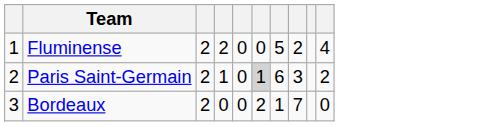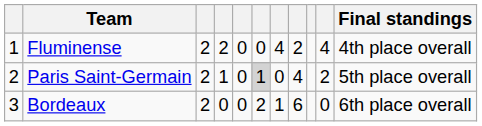+ column: Final standings | 4th place overall | 5th place overall | 6th place overall
Fluminense | column 7: 5 -> 4
Paris Saint-Germain | column 7: 6 -> 0
Paris Saint-Germain | column 8: 3 -> 4
Bordeaux | column 8: 7 -> 6
